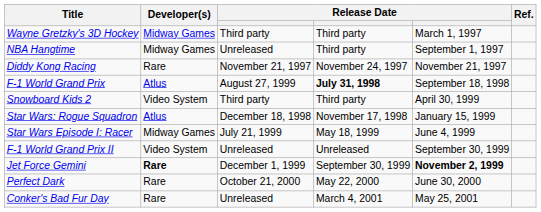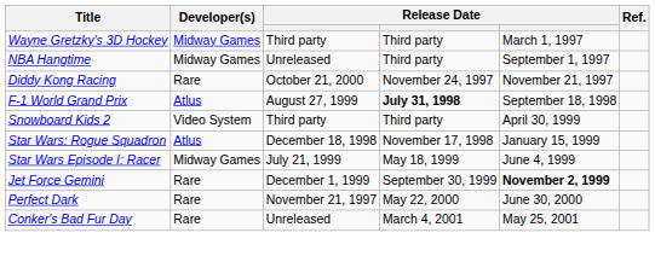Diddy Kong Racing | column 3: November 21, 1997 -> October 21, 2000
- row: F-1 World Grand Prix II | Video System | Unreleased | Unreleased | September 30, 1999
Jet Force Gemini | Developer(s): bold -> normal
Perfect Dark | column 3: October 21, 2000 -> November 21, 1997
